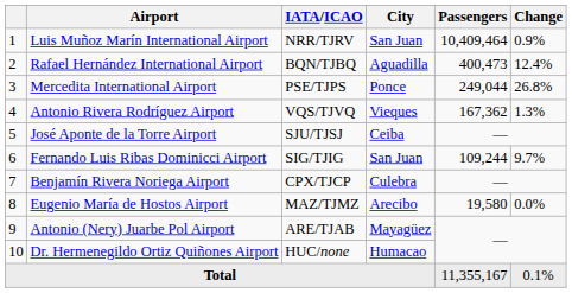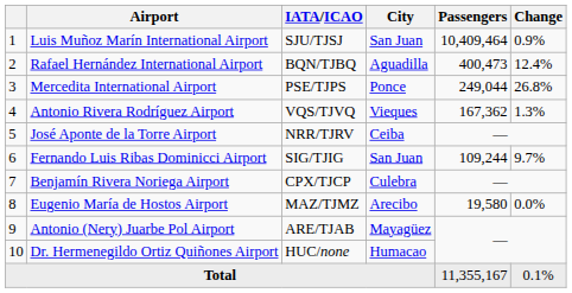Luis Muñoz Marín International Airport | IATA/ICAO: NRR/TJRV -> SJU/TJSJ
José Aponte de la Torre Airport | IATA/ICAO: SJU/TJSJ -> NRR/TJRV
